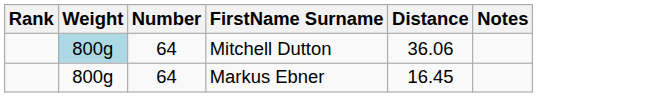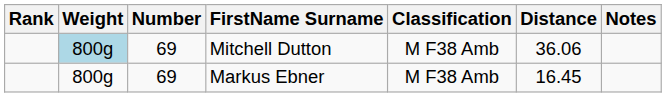+ column: Classification | M F38 Amb | M F38 Amb
Mitchell Dutton | Number: 64 -> 69
Markus Ebner | Number: 64 -> 69
